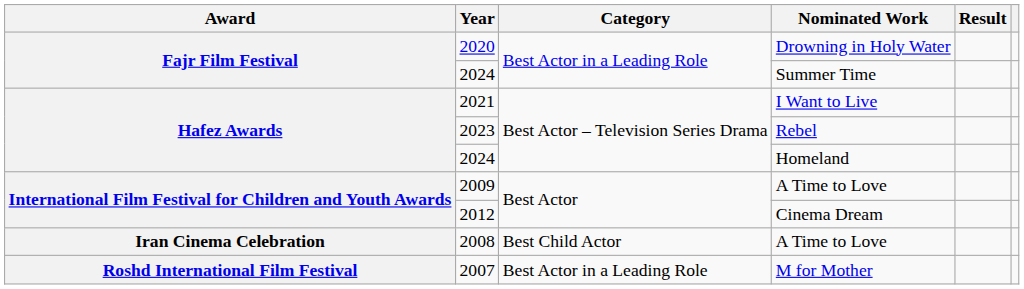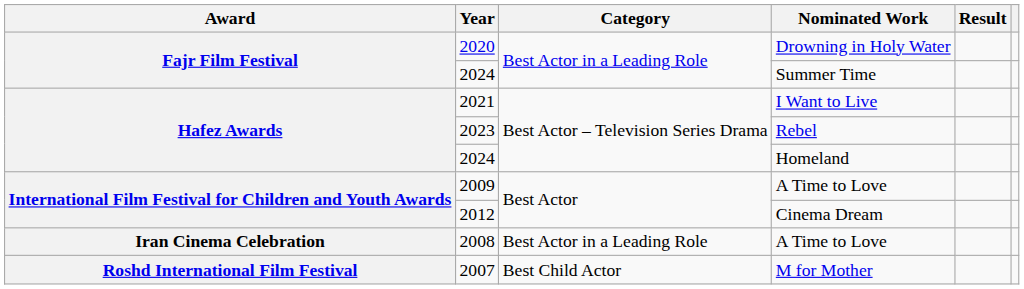2008 | Category: Best Child Actor -> Best Actor in a Leading Role
2007 | Category: Best Actor in a Leading Role -> Best Child Actor
